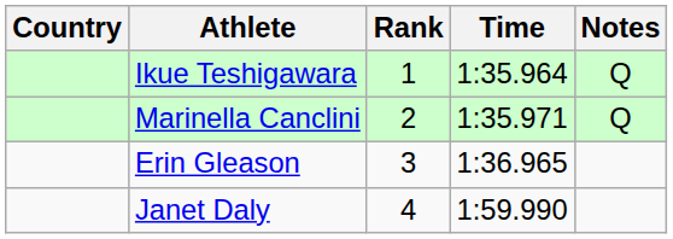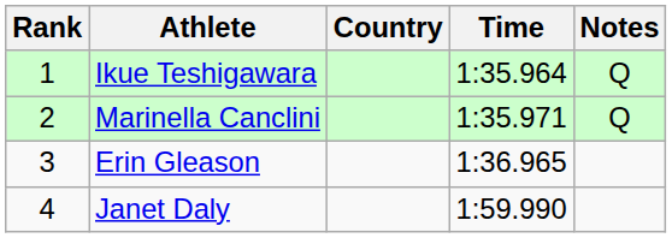columns swapped: Rank <-> Country
